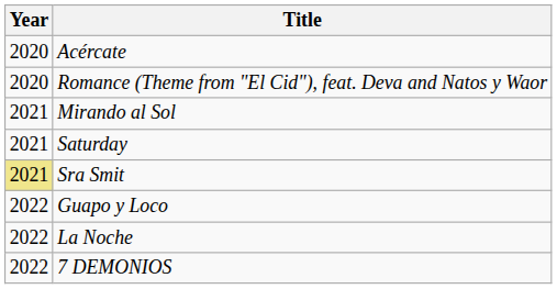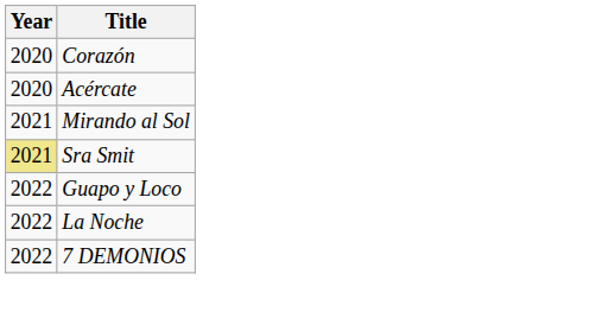+ row: 2020 | Corazón
- row: 2020 | Romance (Theme from "El Cid"), feat. Deva and Natos y Waor
- row: 2021 | Saturday
